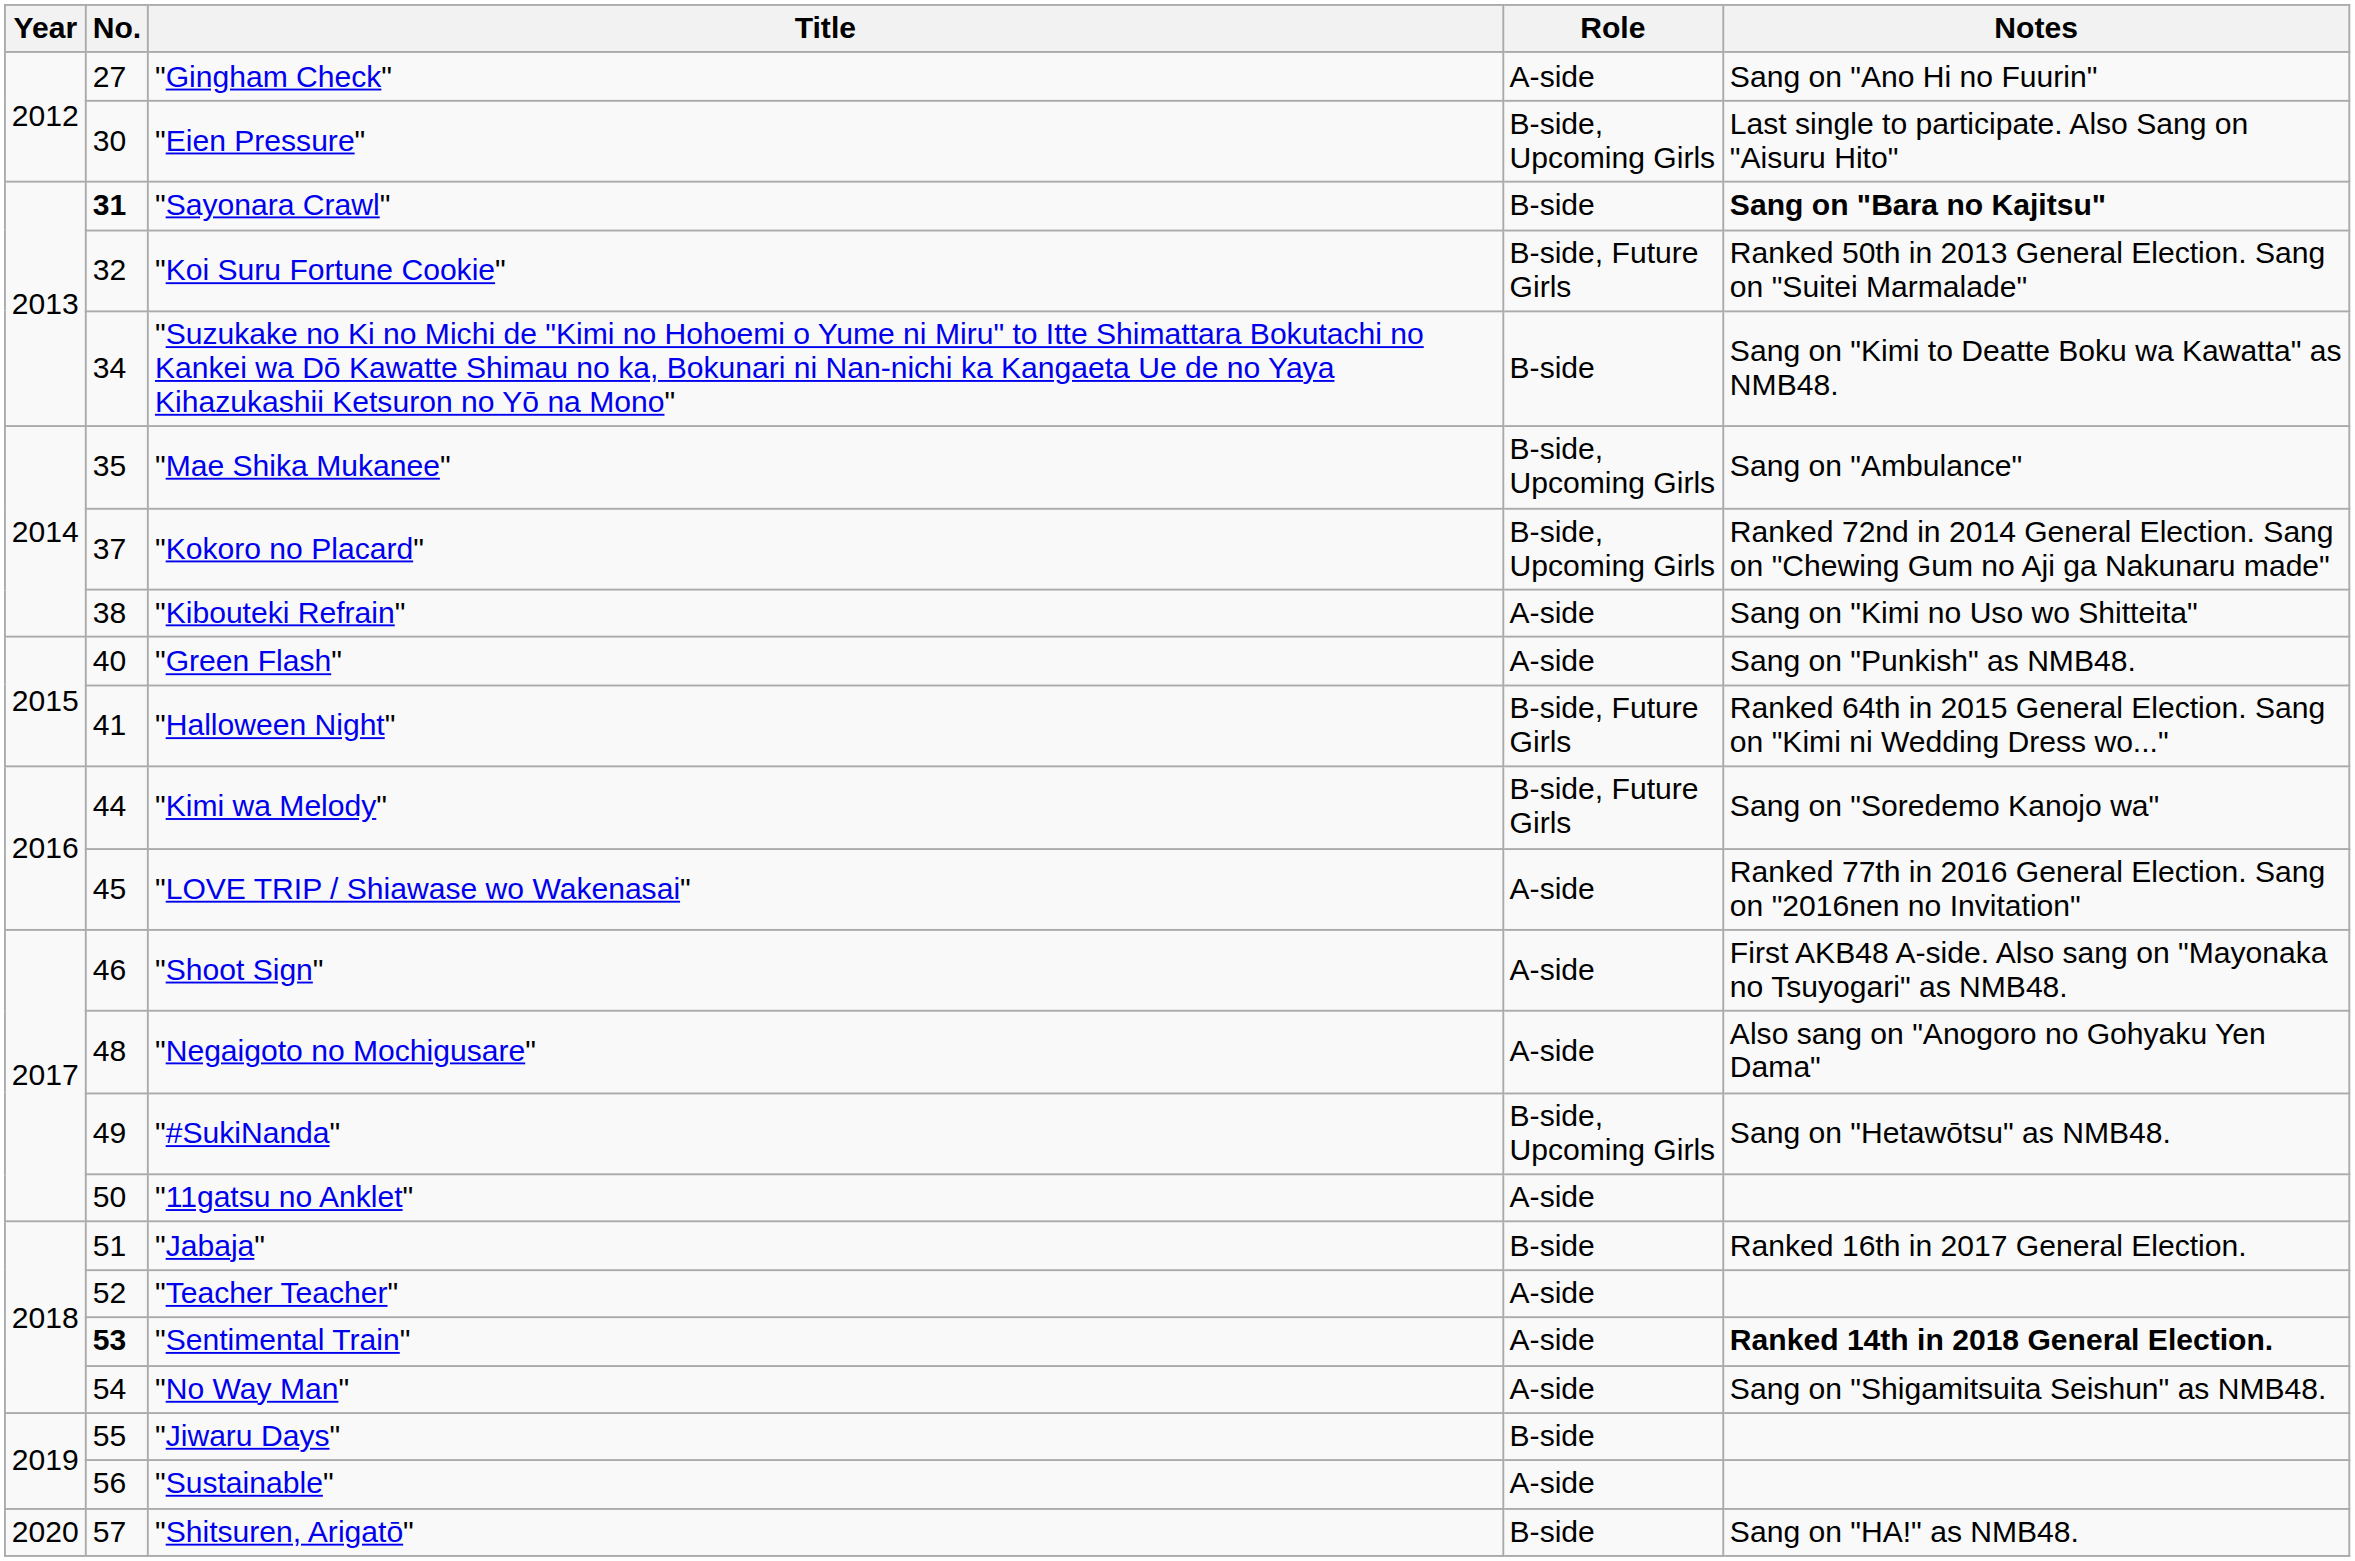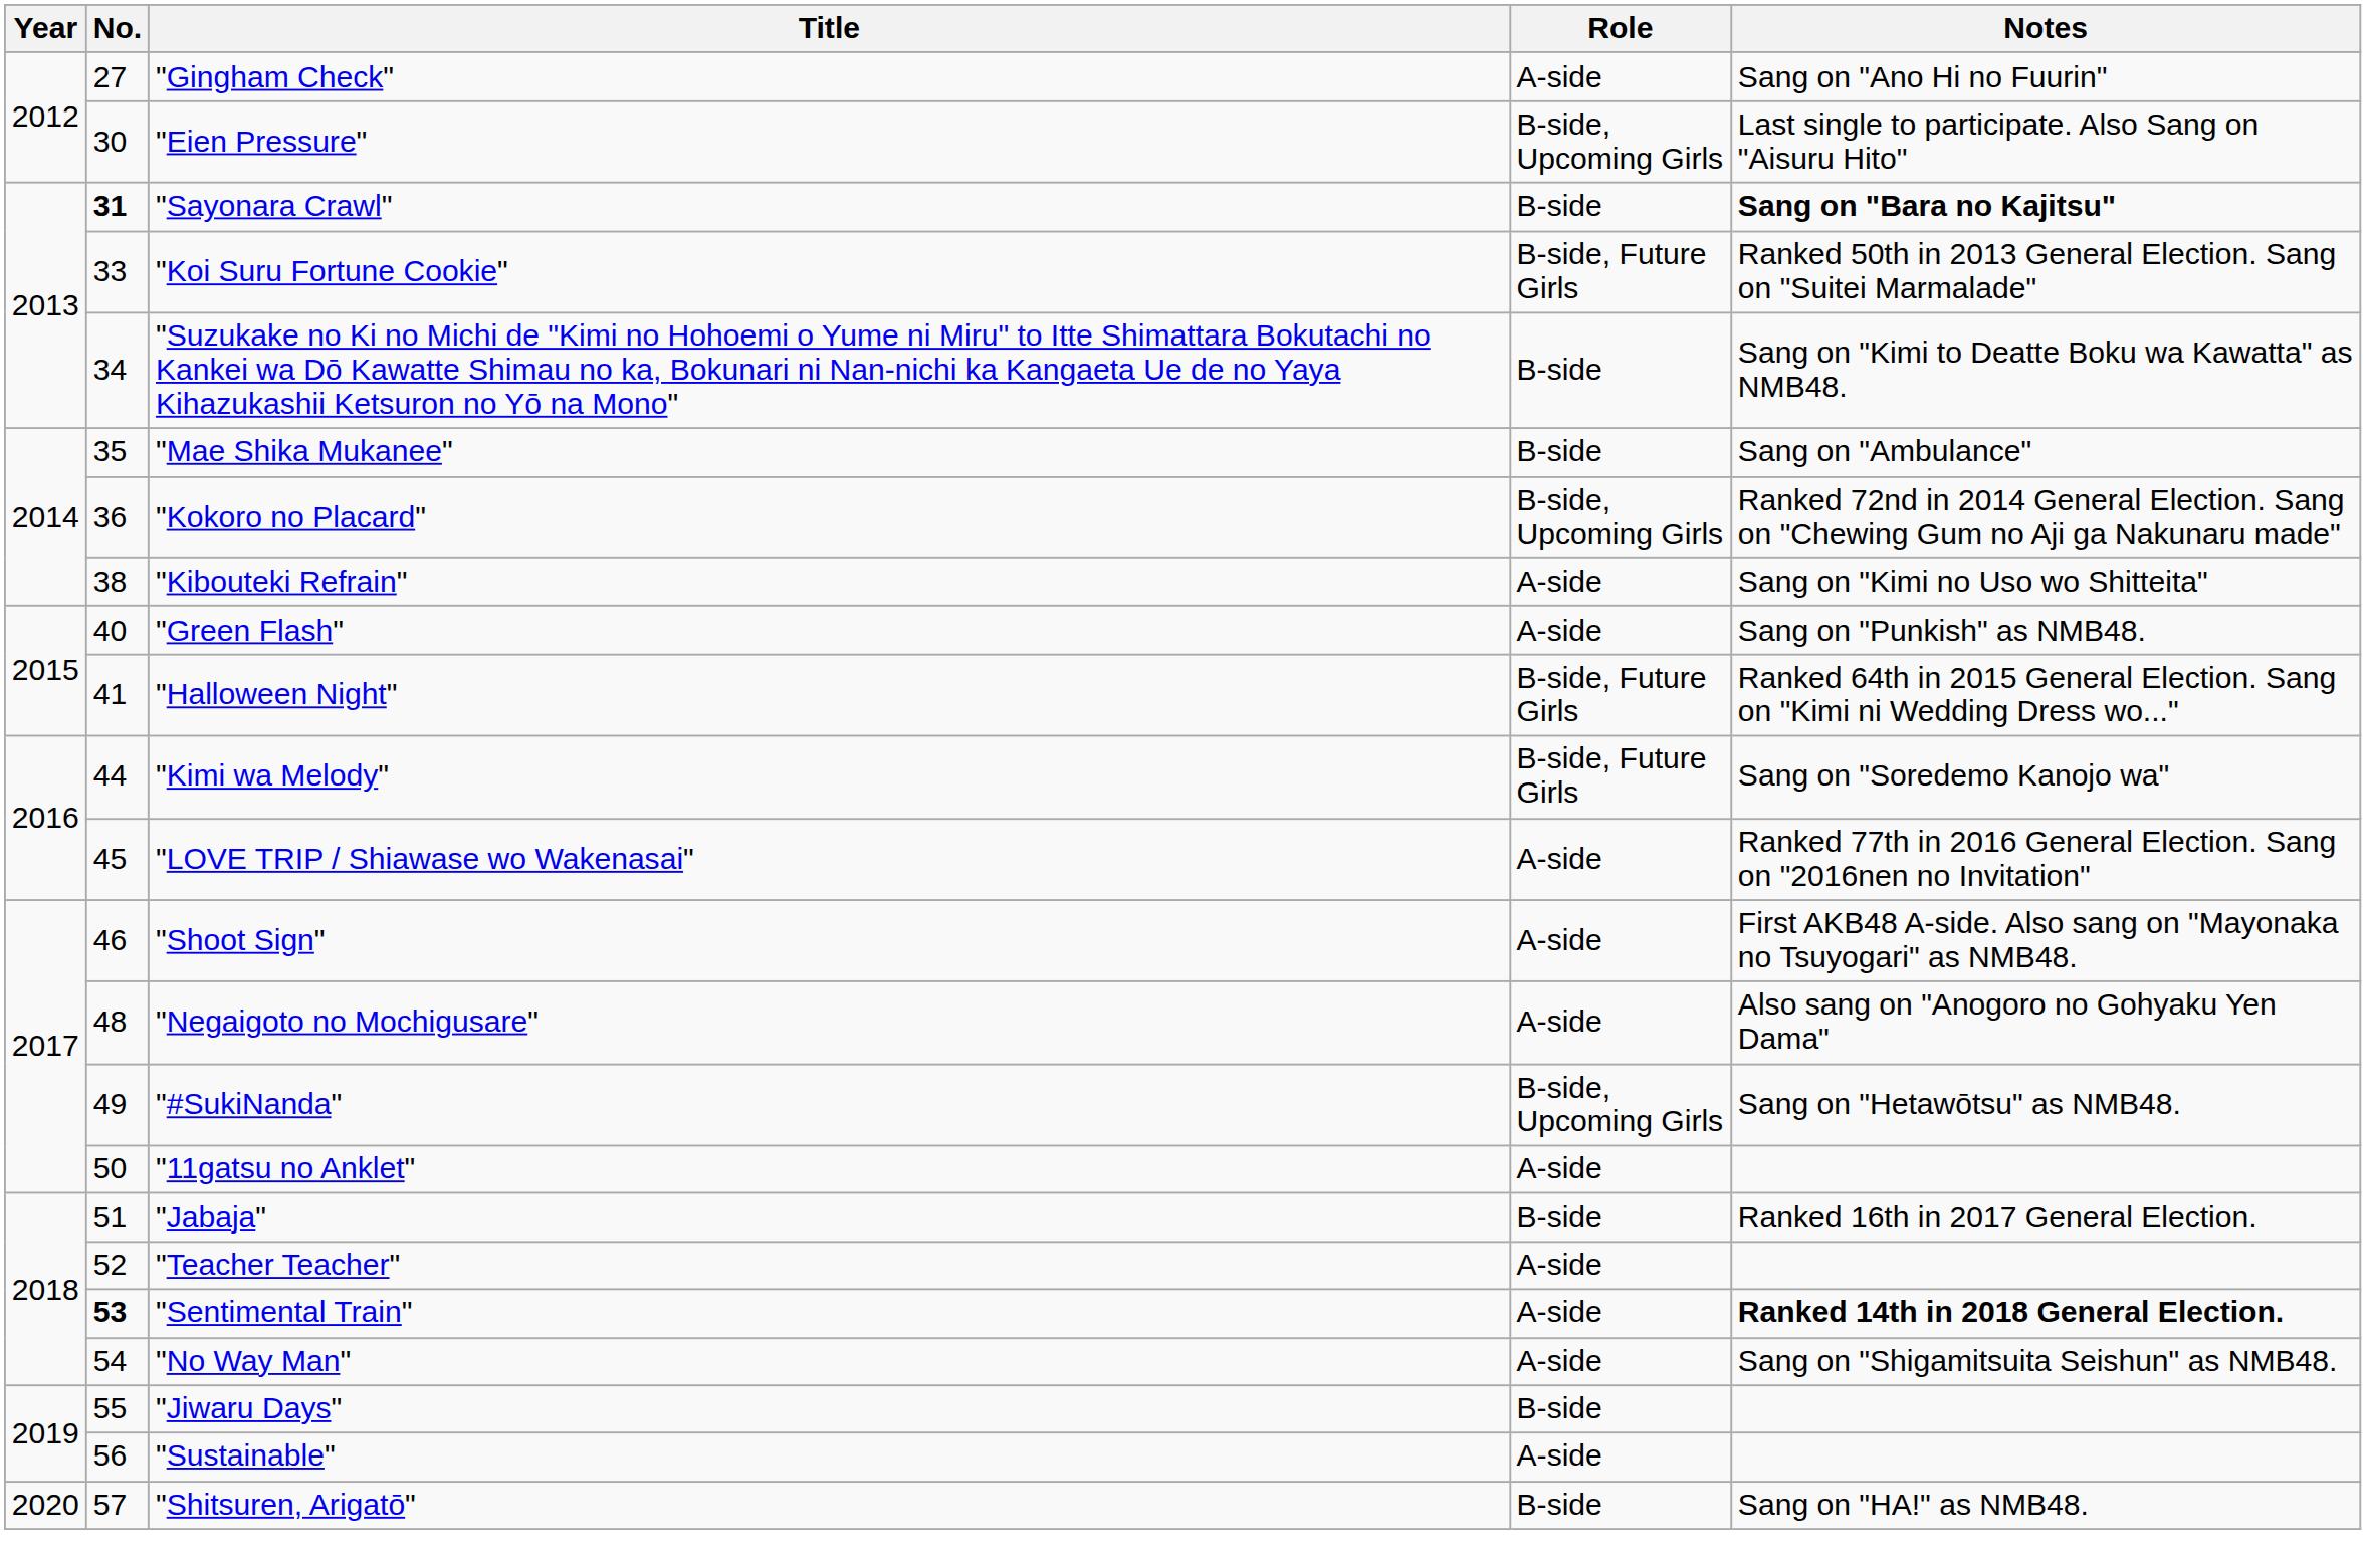"Koi Suru Fortune Cookie" | No.: 32 -> 33
"Mae Shika Mukanee" | Role: B-side, Upcoming Girls -> B-side
"Kokoro no Placard" | No.: 37 -> 36
